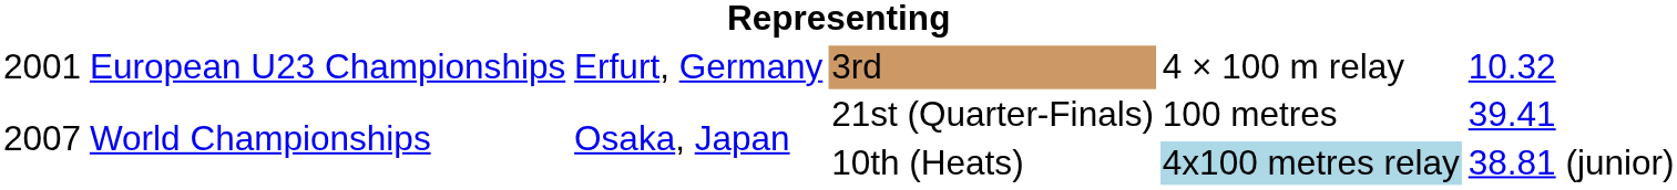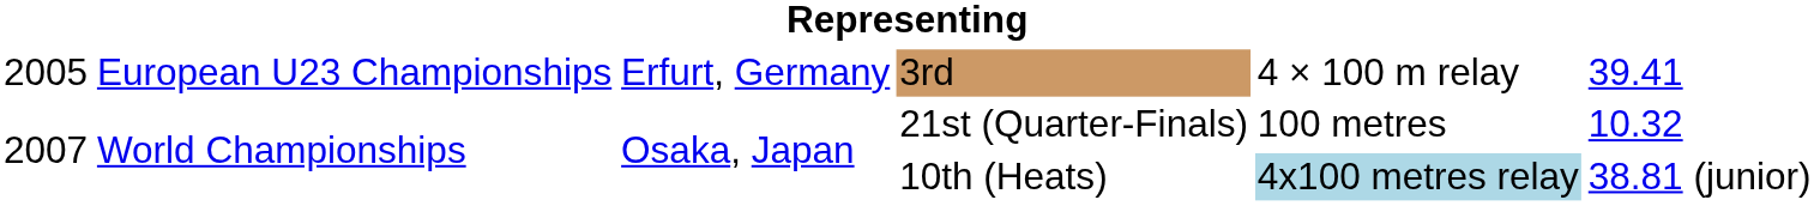3rd | column 1: 2001 -> 2005
3rd | column 6: 10.32 -> 39.41
21st (Quarter-Finals) | column 6: 39.41 -> 10.32
